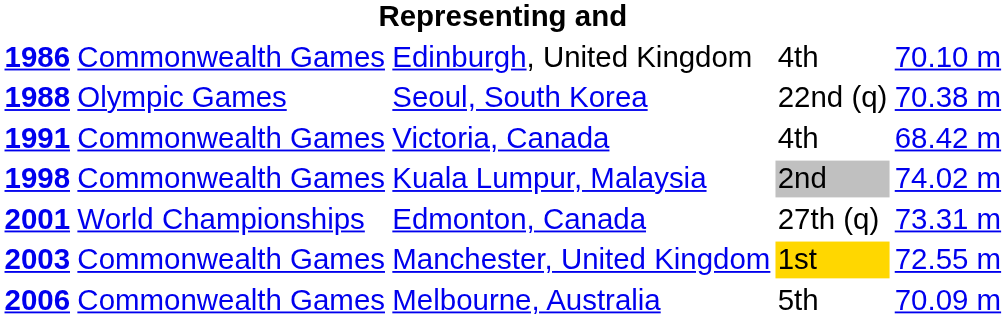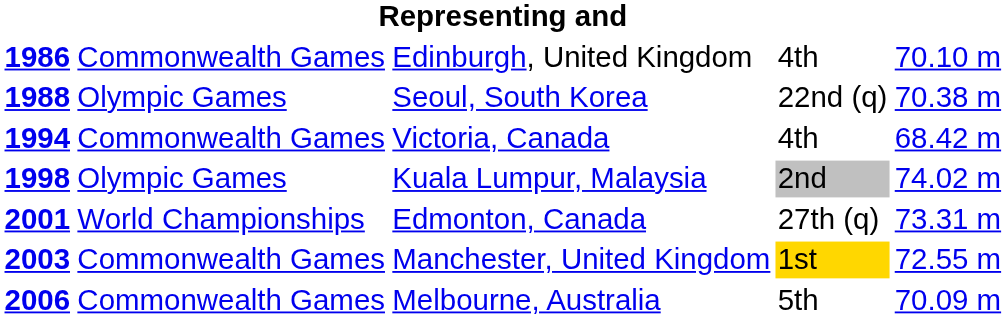Victoria, Canada | column 1: 1991 -> 1994
Kuala Lumpur, Malaysia | column 2: Commonwealth Games -> Olympic Games
